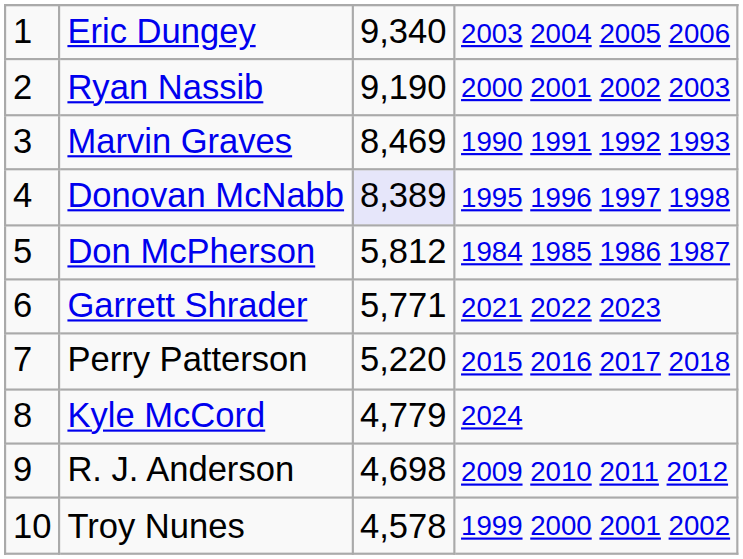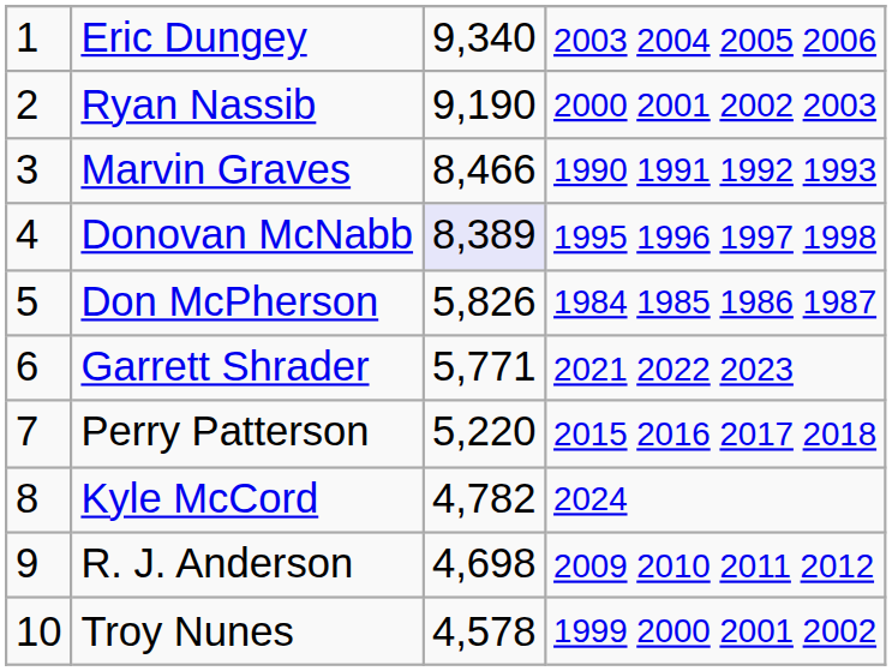Marvin Graves | column 3: 8,469 -> 8,466
Don McPherson | column 3: 5,812 -> 5,826
Kyle McCord | column 3: 4,779 -> 4,782
